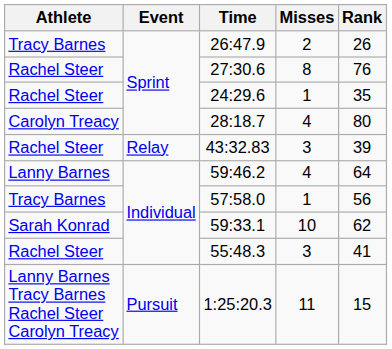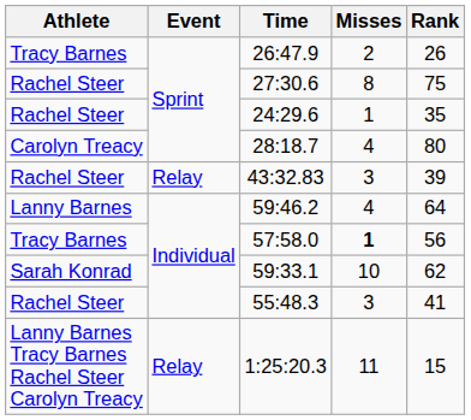27:30.6 | Rank: 76 -> 75
57:58.0 | Misses: normal -> bold
1:25:20.3 | Event: Pursuit -> Relay
